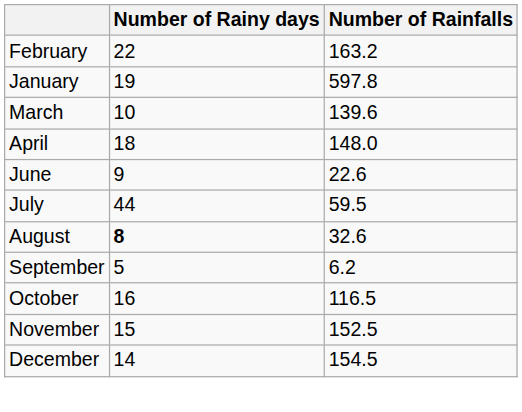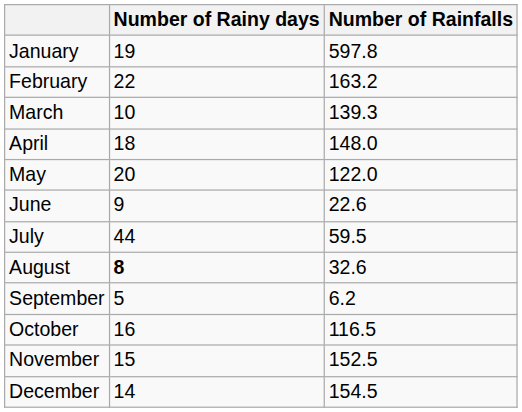rows swapped: January <-> February
March | Number of Rainfalls: 139.6 -> 139.3
+ row: May | 20 | 122.0
